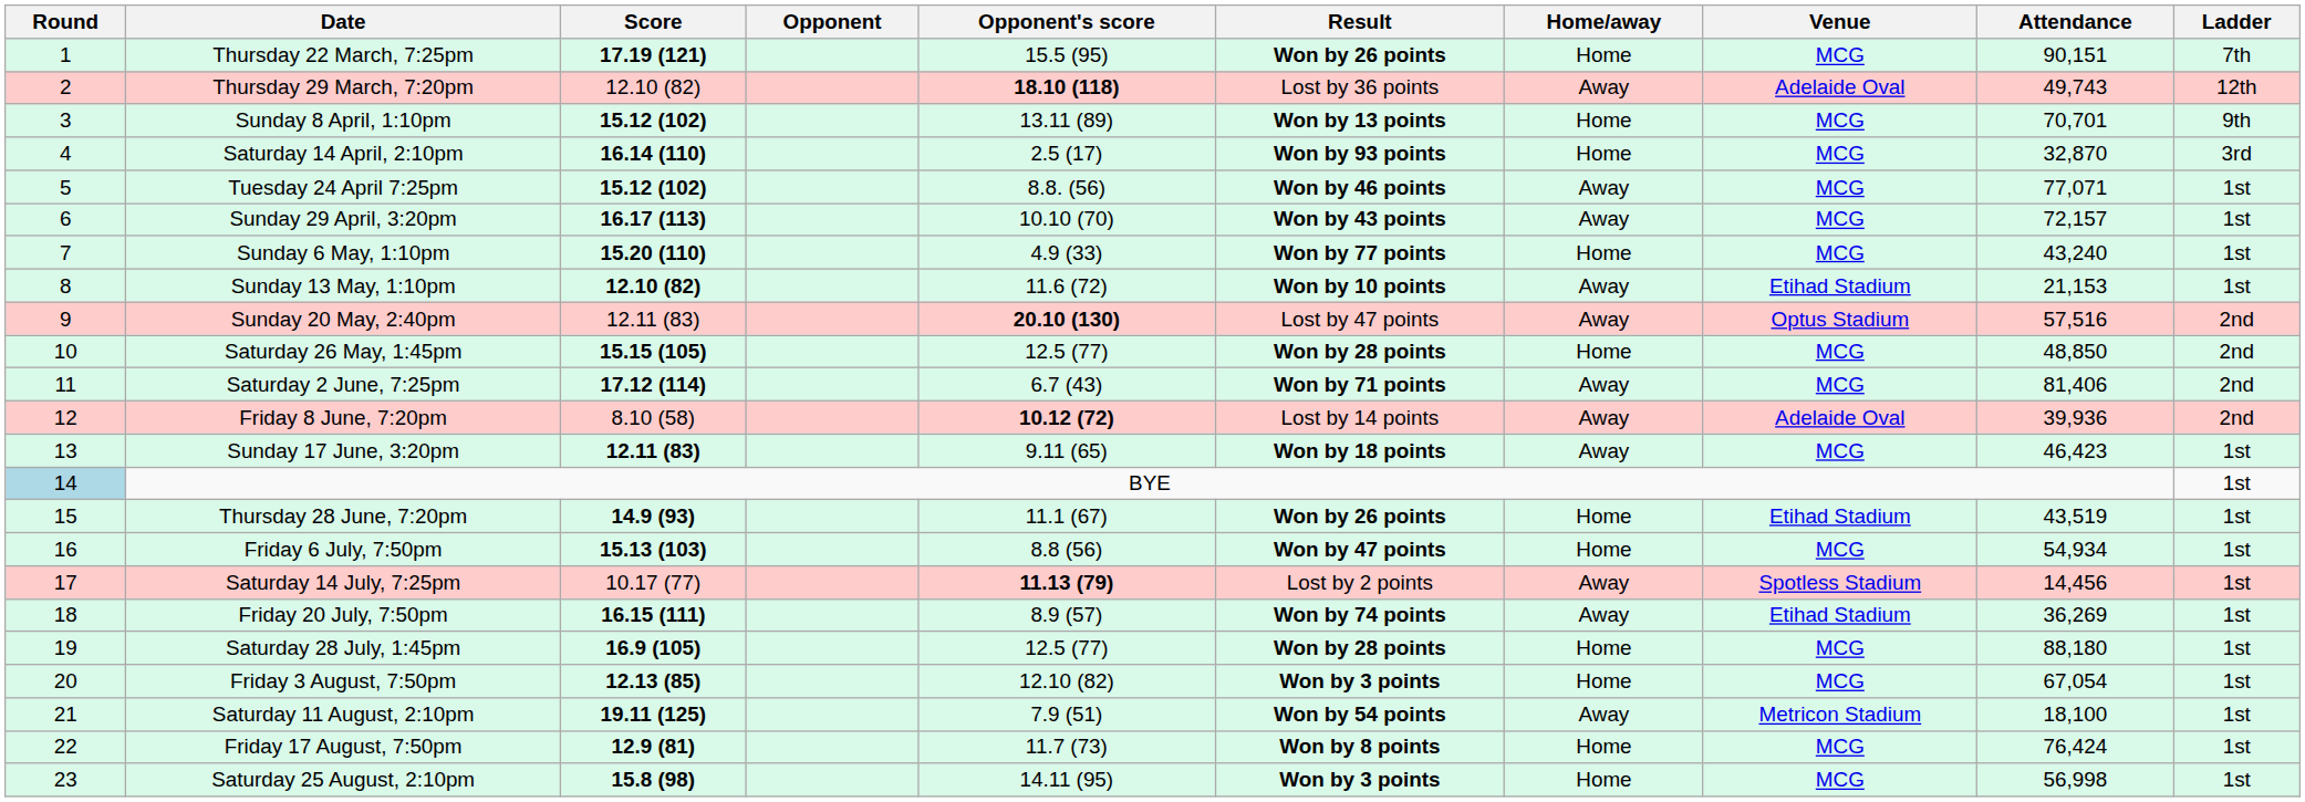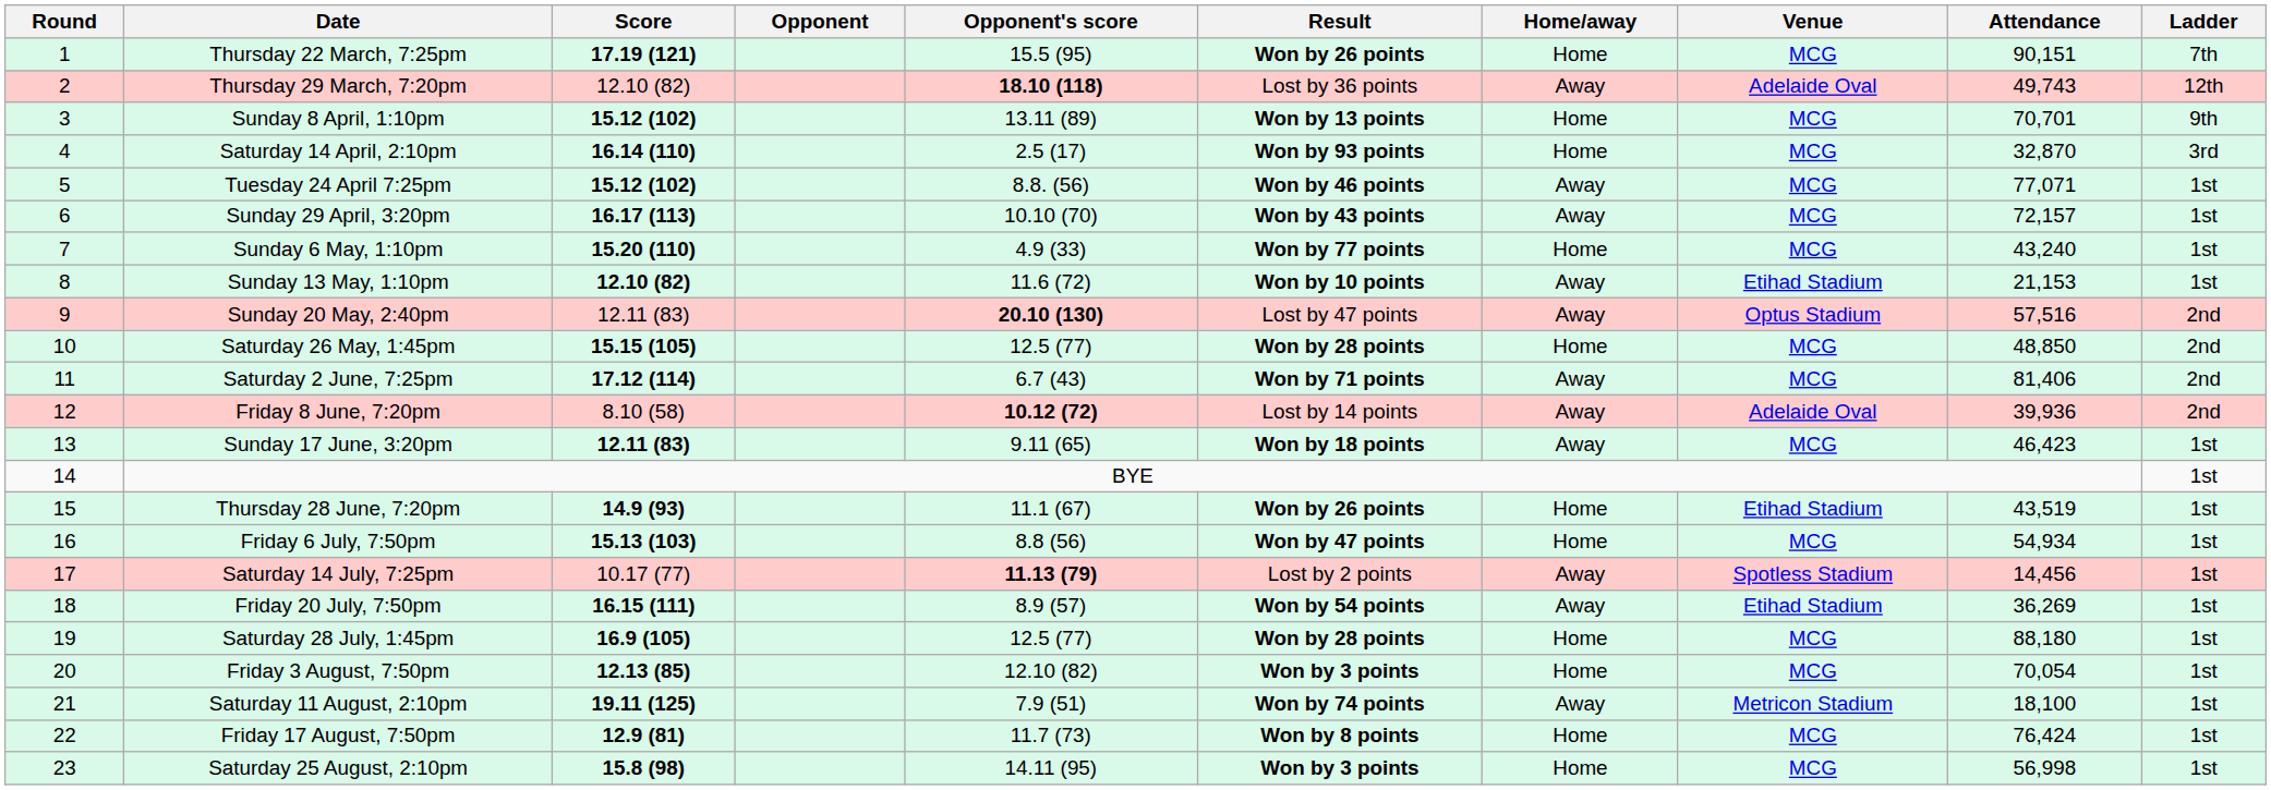BYE | Round: lightblue background -> no background
Friday 20 July, 7:50pm | Result: Won by 74 points -> Won by 54 points
Friday 3 August, 7:50pm | Attendance: 67,054 -> 70,054
Saturday 11 August, 2:10pm | Result: Won by 54 points -> Won by 74 points
